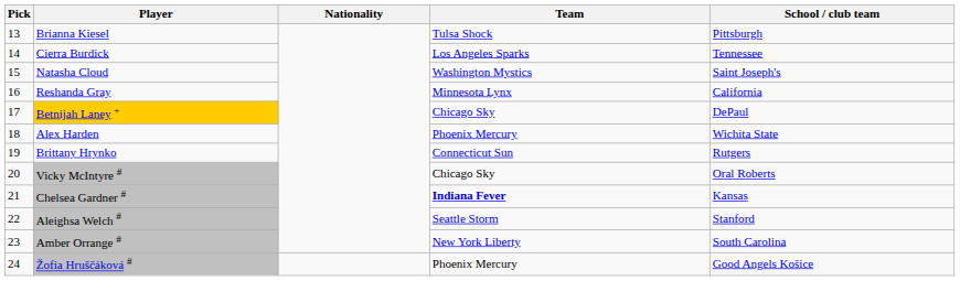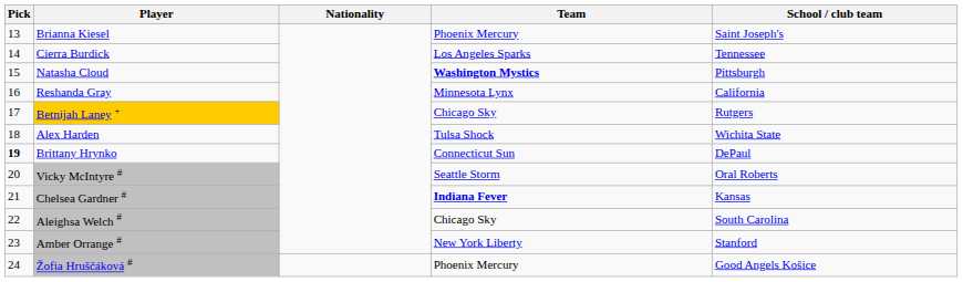Brianna Kiesel | Team: Tulsa Shock -> Phoenix Mercury
Brianna Kiesel | School / club team: Pittsburgh -> Saint Joseph's
Natasha Cloud | Team: normal -> bold
Natasha Cloud | School / club team: Saint Joseph's -> Pittsburgh
Betnijah Laney + | School / club team: DePaul -> Rutgers
Alex Harden | Team: Phoenix Mercury -> Tulsa Shock
Brittany Hrynko | Pick: normal -> bold
Brittany Hrynko | School / club team: Rutgers -> DePaul
Vicky McIntyre # | Team: Chicago Sky -> Seattle Storm
Aleighsa Welch # | Team: Seattle Storm -> Chicago Sky
Aleighsa Welch # | School / club team: Stanford -> South Carolina
Amber Orrange # | School / club team: South Carolina -> Stanford
